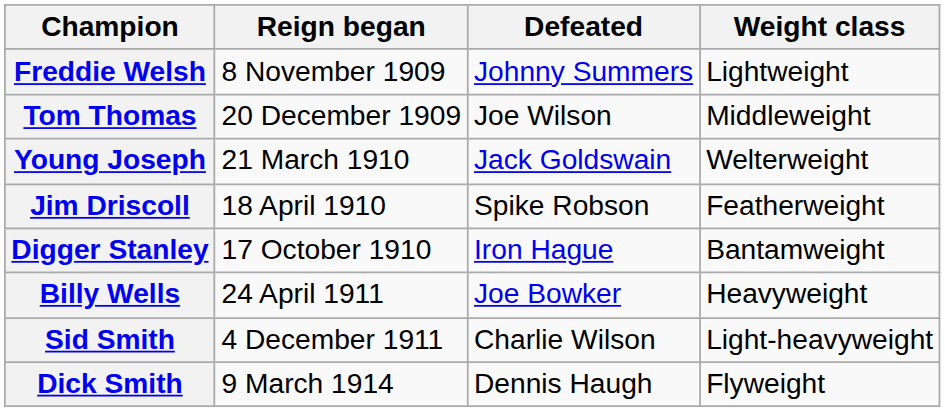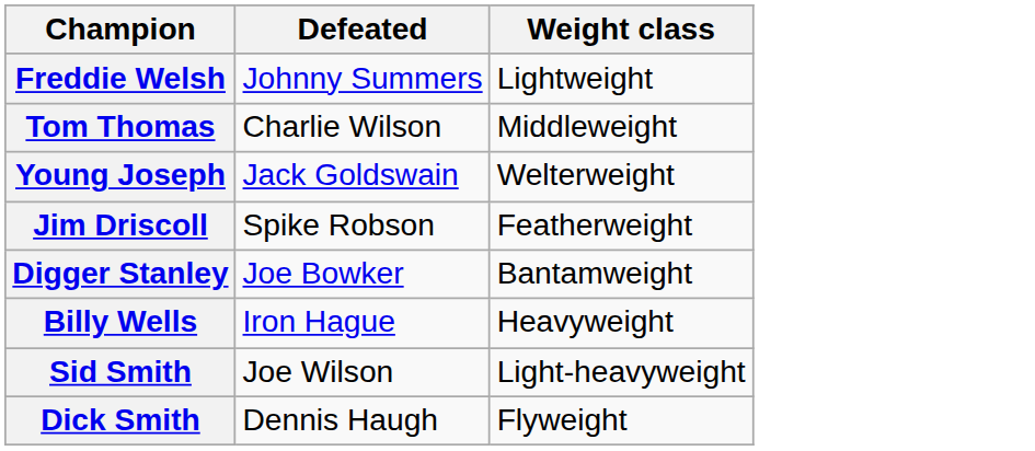- column: Reign began | 8 November 1909 | 20 December 1909 | 21 March 1910 | 18 April 1910 | 17 October 1910 | 24 April 1911 | 4 December 1911 | 9 March 1914
Tom Thomas | Defeated: Joe Wilson -> Charlie Wilson
Digger Stanley | Defeated: Iron Hague -> Joe Bowker
Billy Wells | Defeated: Joe Bowker -> Iron Hague
Sid Smith | Defeated: Charlie Wilson -> Joe Wilson
